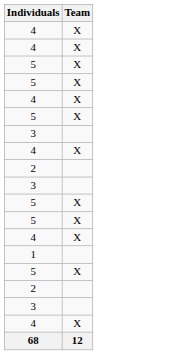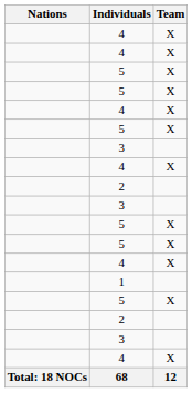+ column: Nations | Total: 18 NOCs
